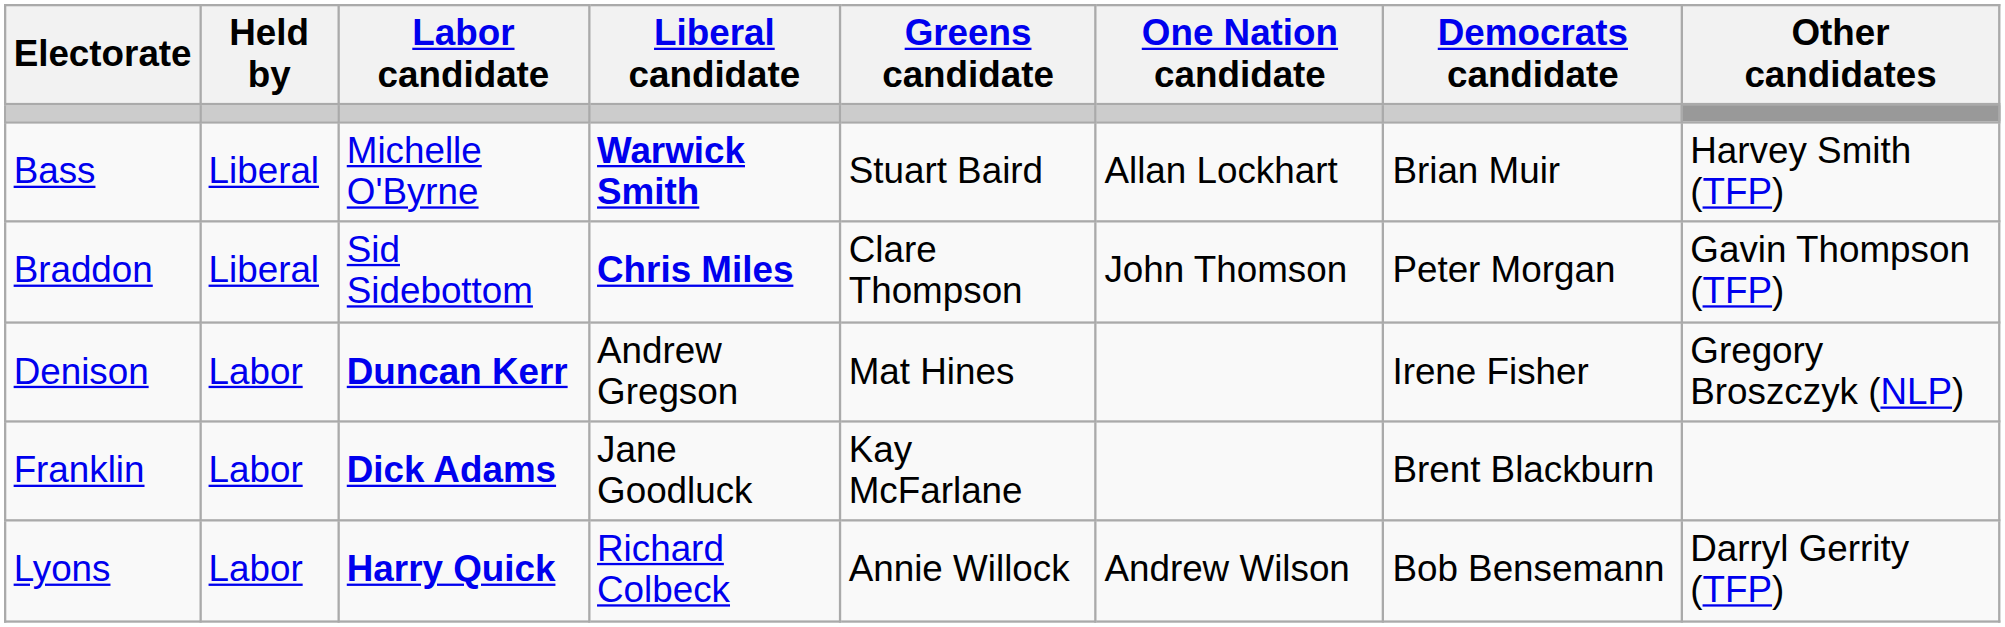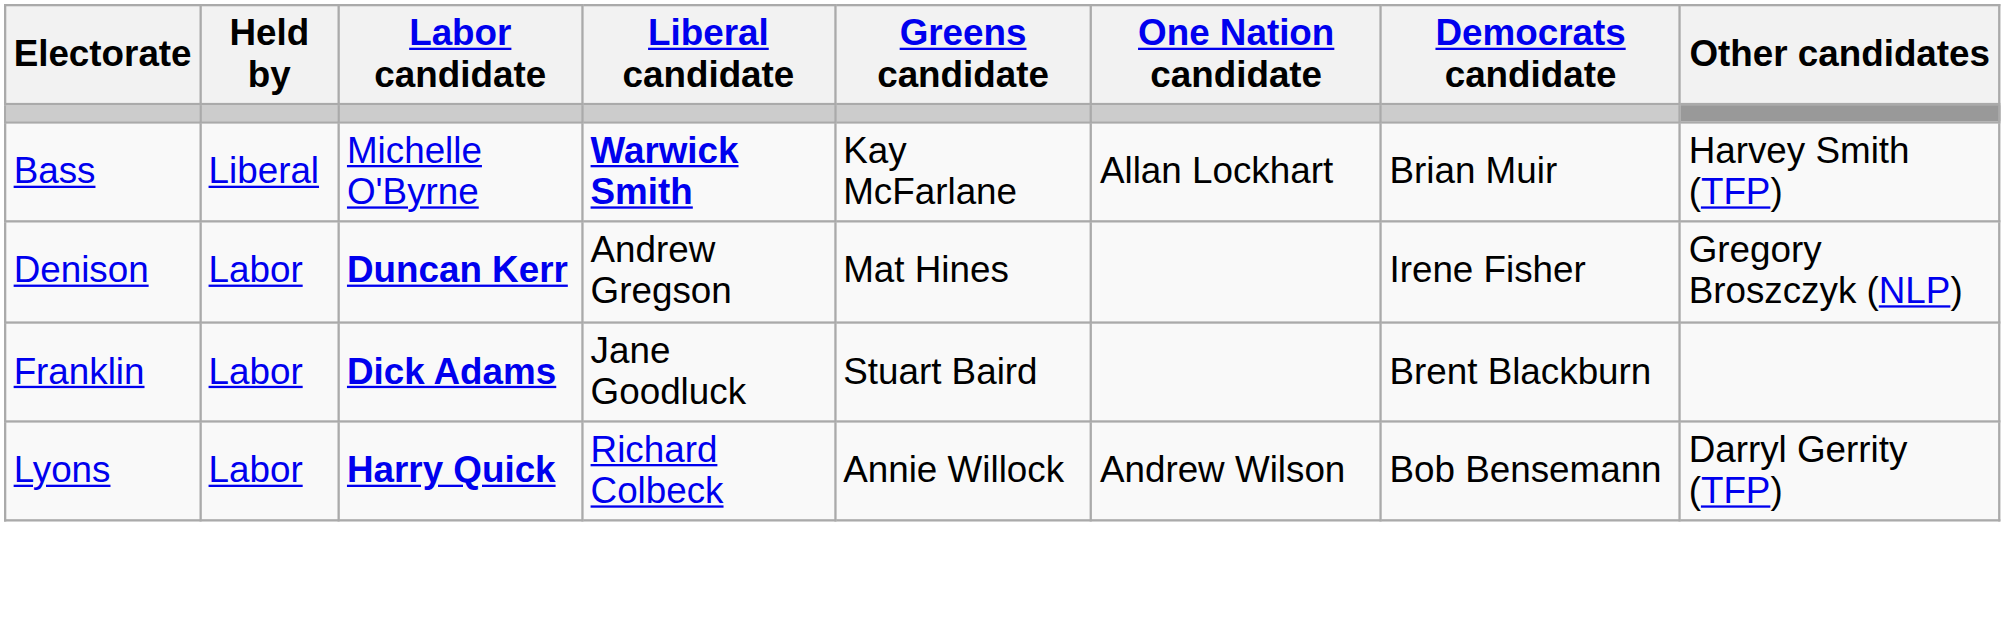Bass | Greens candidate: Stuart Baird -> Kay McFarlane
- row: Braddon | Liberal | Sid Sidebottom | Chris Miles | Clare Thompson | John Thomson | Peter Morgan | Gavin Thompson (TFP)
Franklin | Greens candidate: Kay McFarlane -> Stuart Baird
